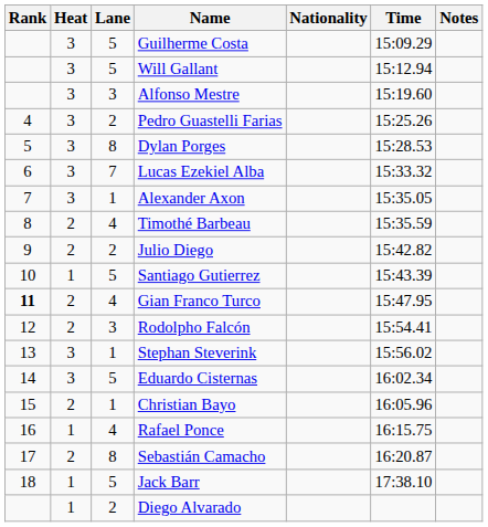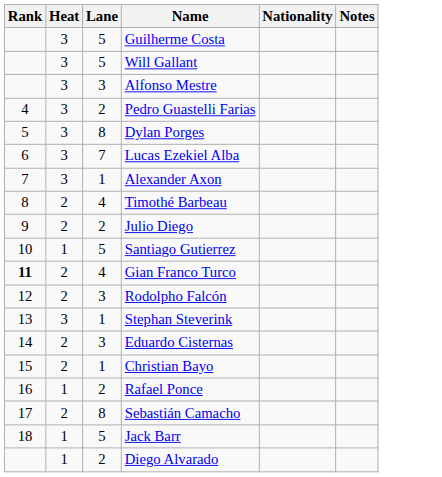- column: Time | 15:09.29 | 15:12.94 | 15:19.60 | 15:25.26 | 15:28.53 | 15:33.32 | 15:35.05 | 15:35.59 | 15:42.82 | 15:43.39 | 15:47.95 | 15:54.41 | 15:56.02 | 16:02.34 | 16:05.96 | 16:15.75 | 16:20.87 | 17:38.10
Eduardo Cisternas | Heat: 3 -> 2
Eduardo Cisternas | Lane: 5 -> 3
Rafael Ponce | Lane: 4 -> 2
